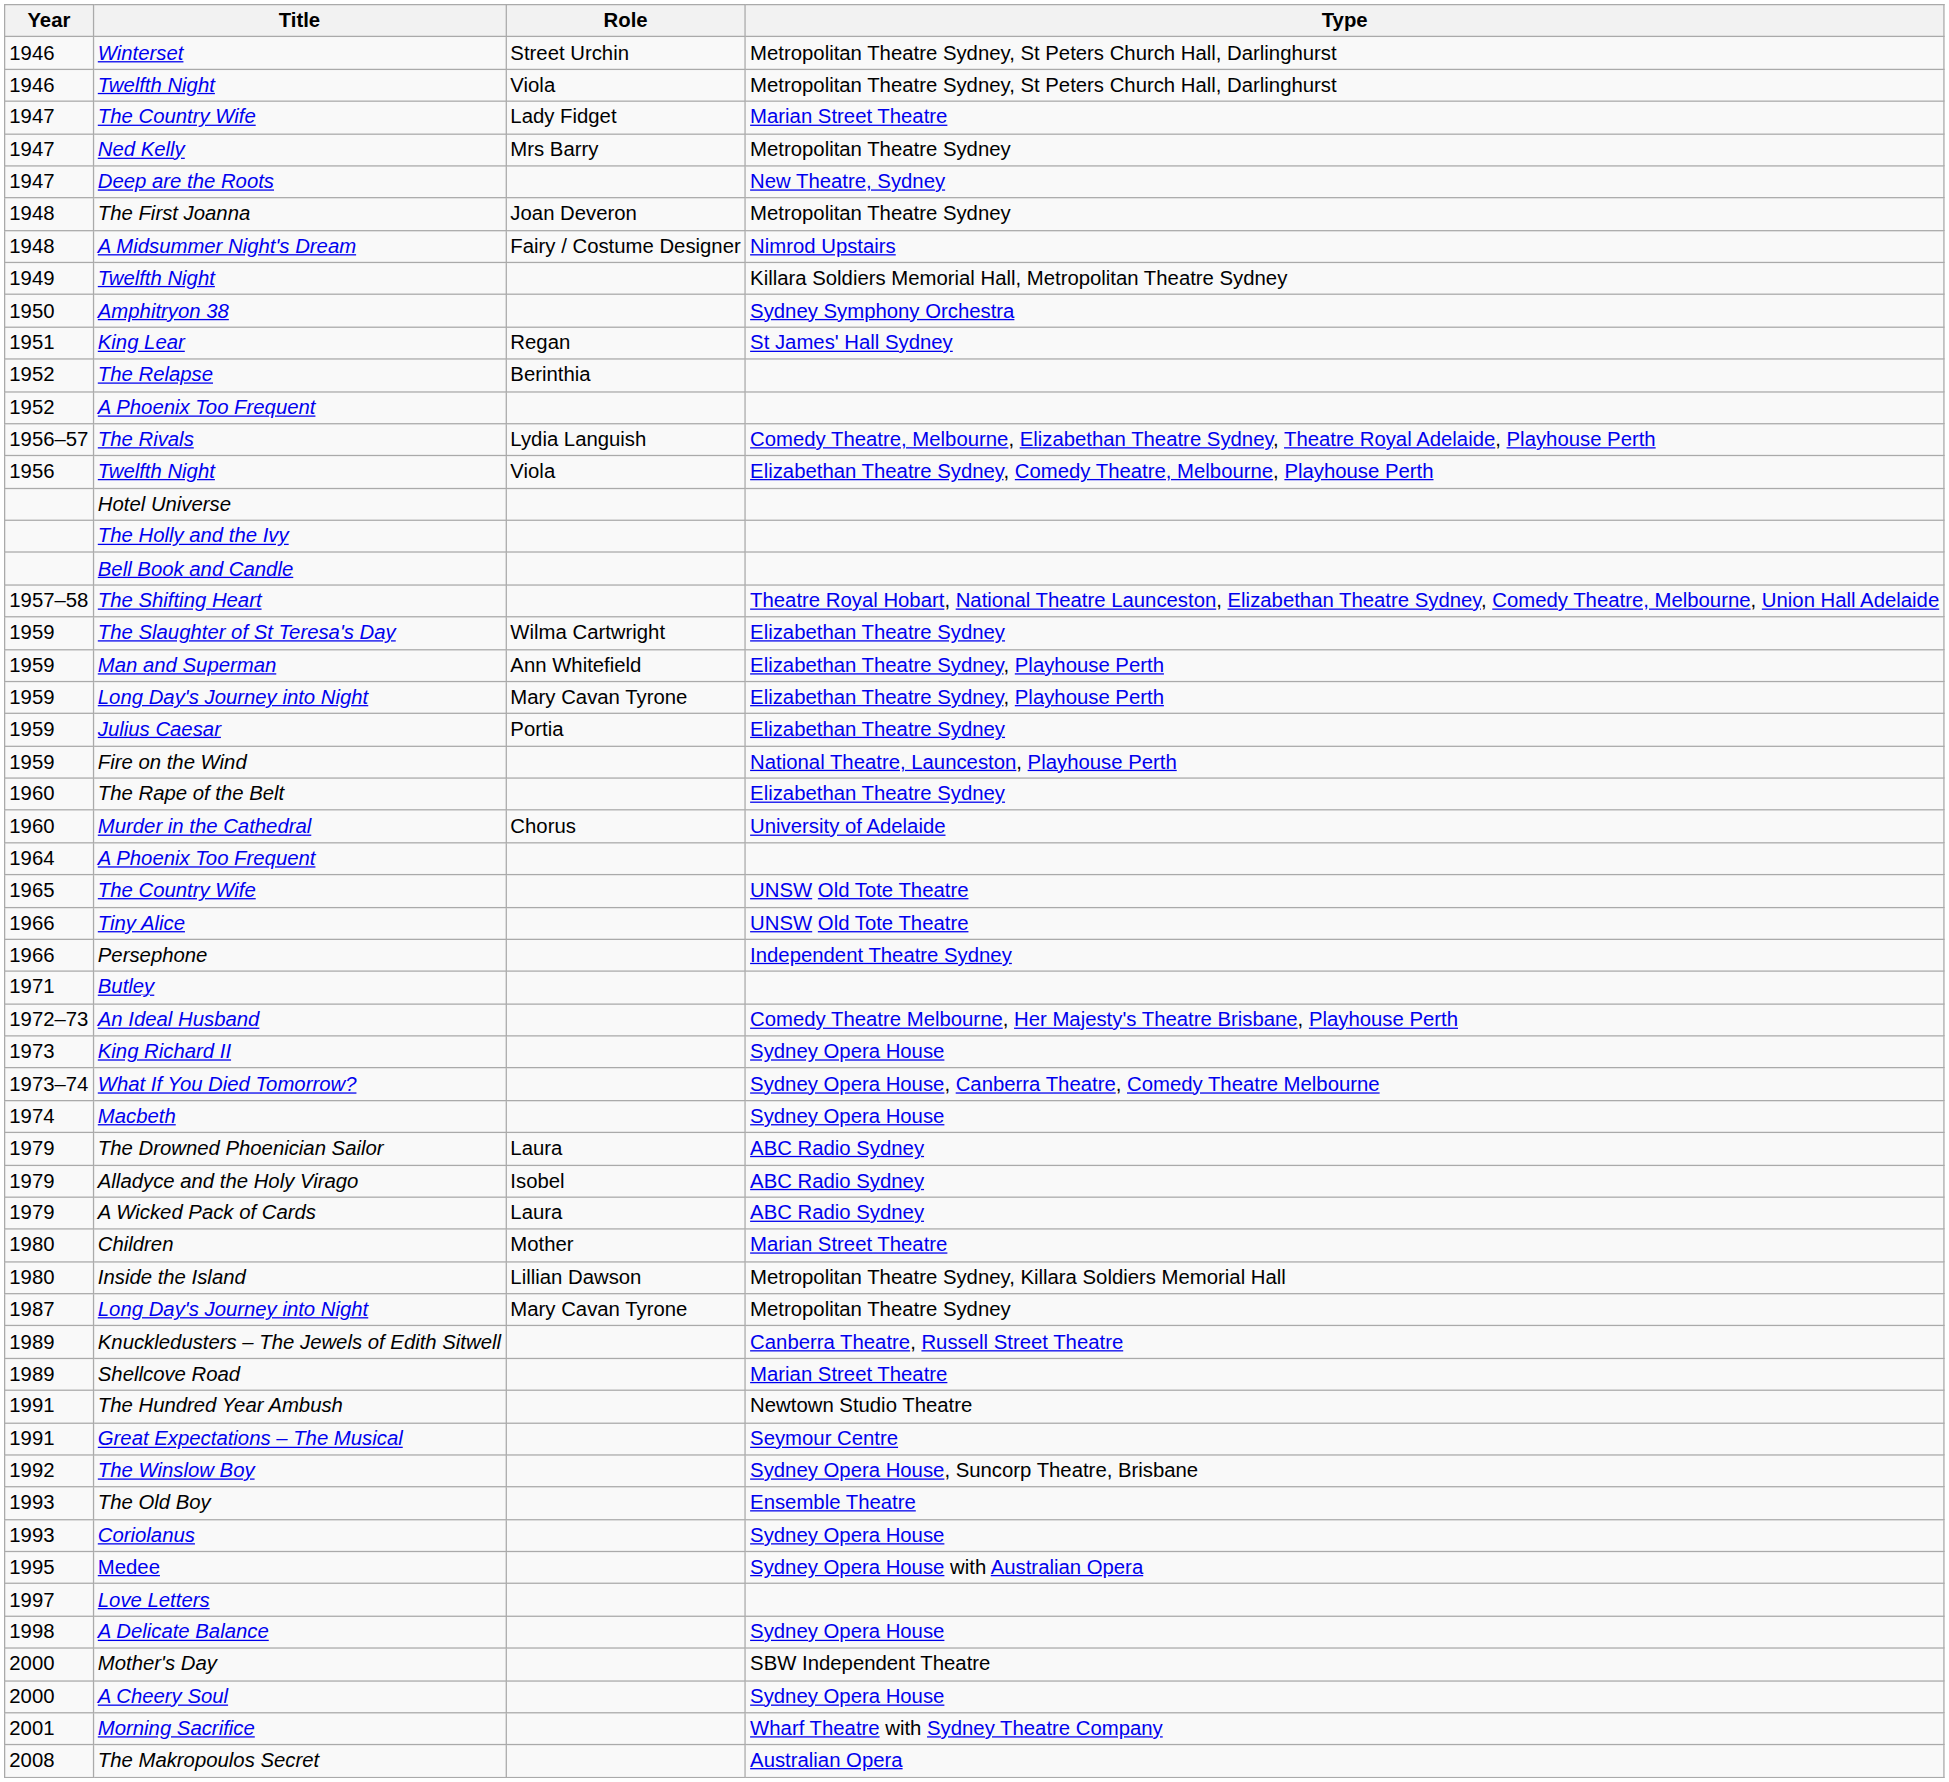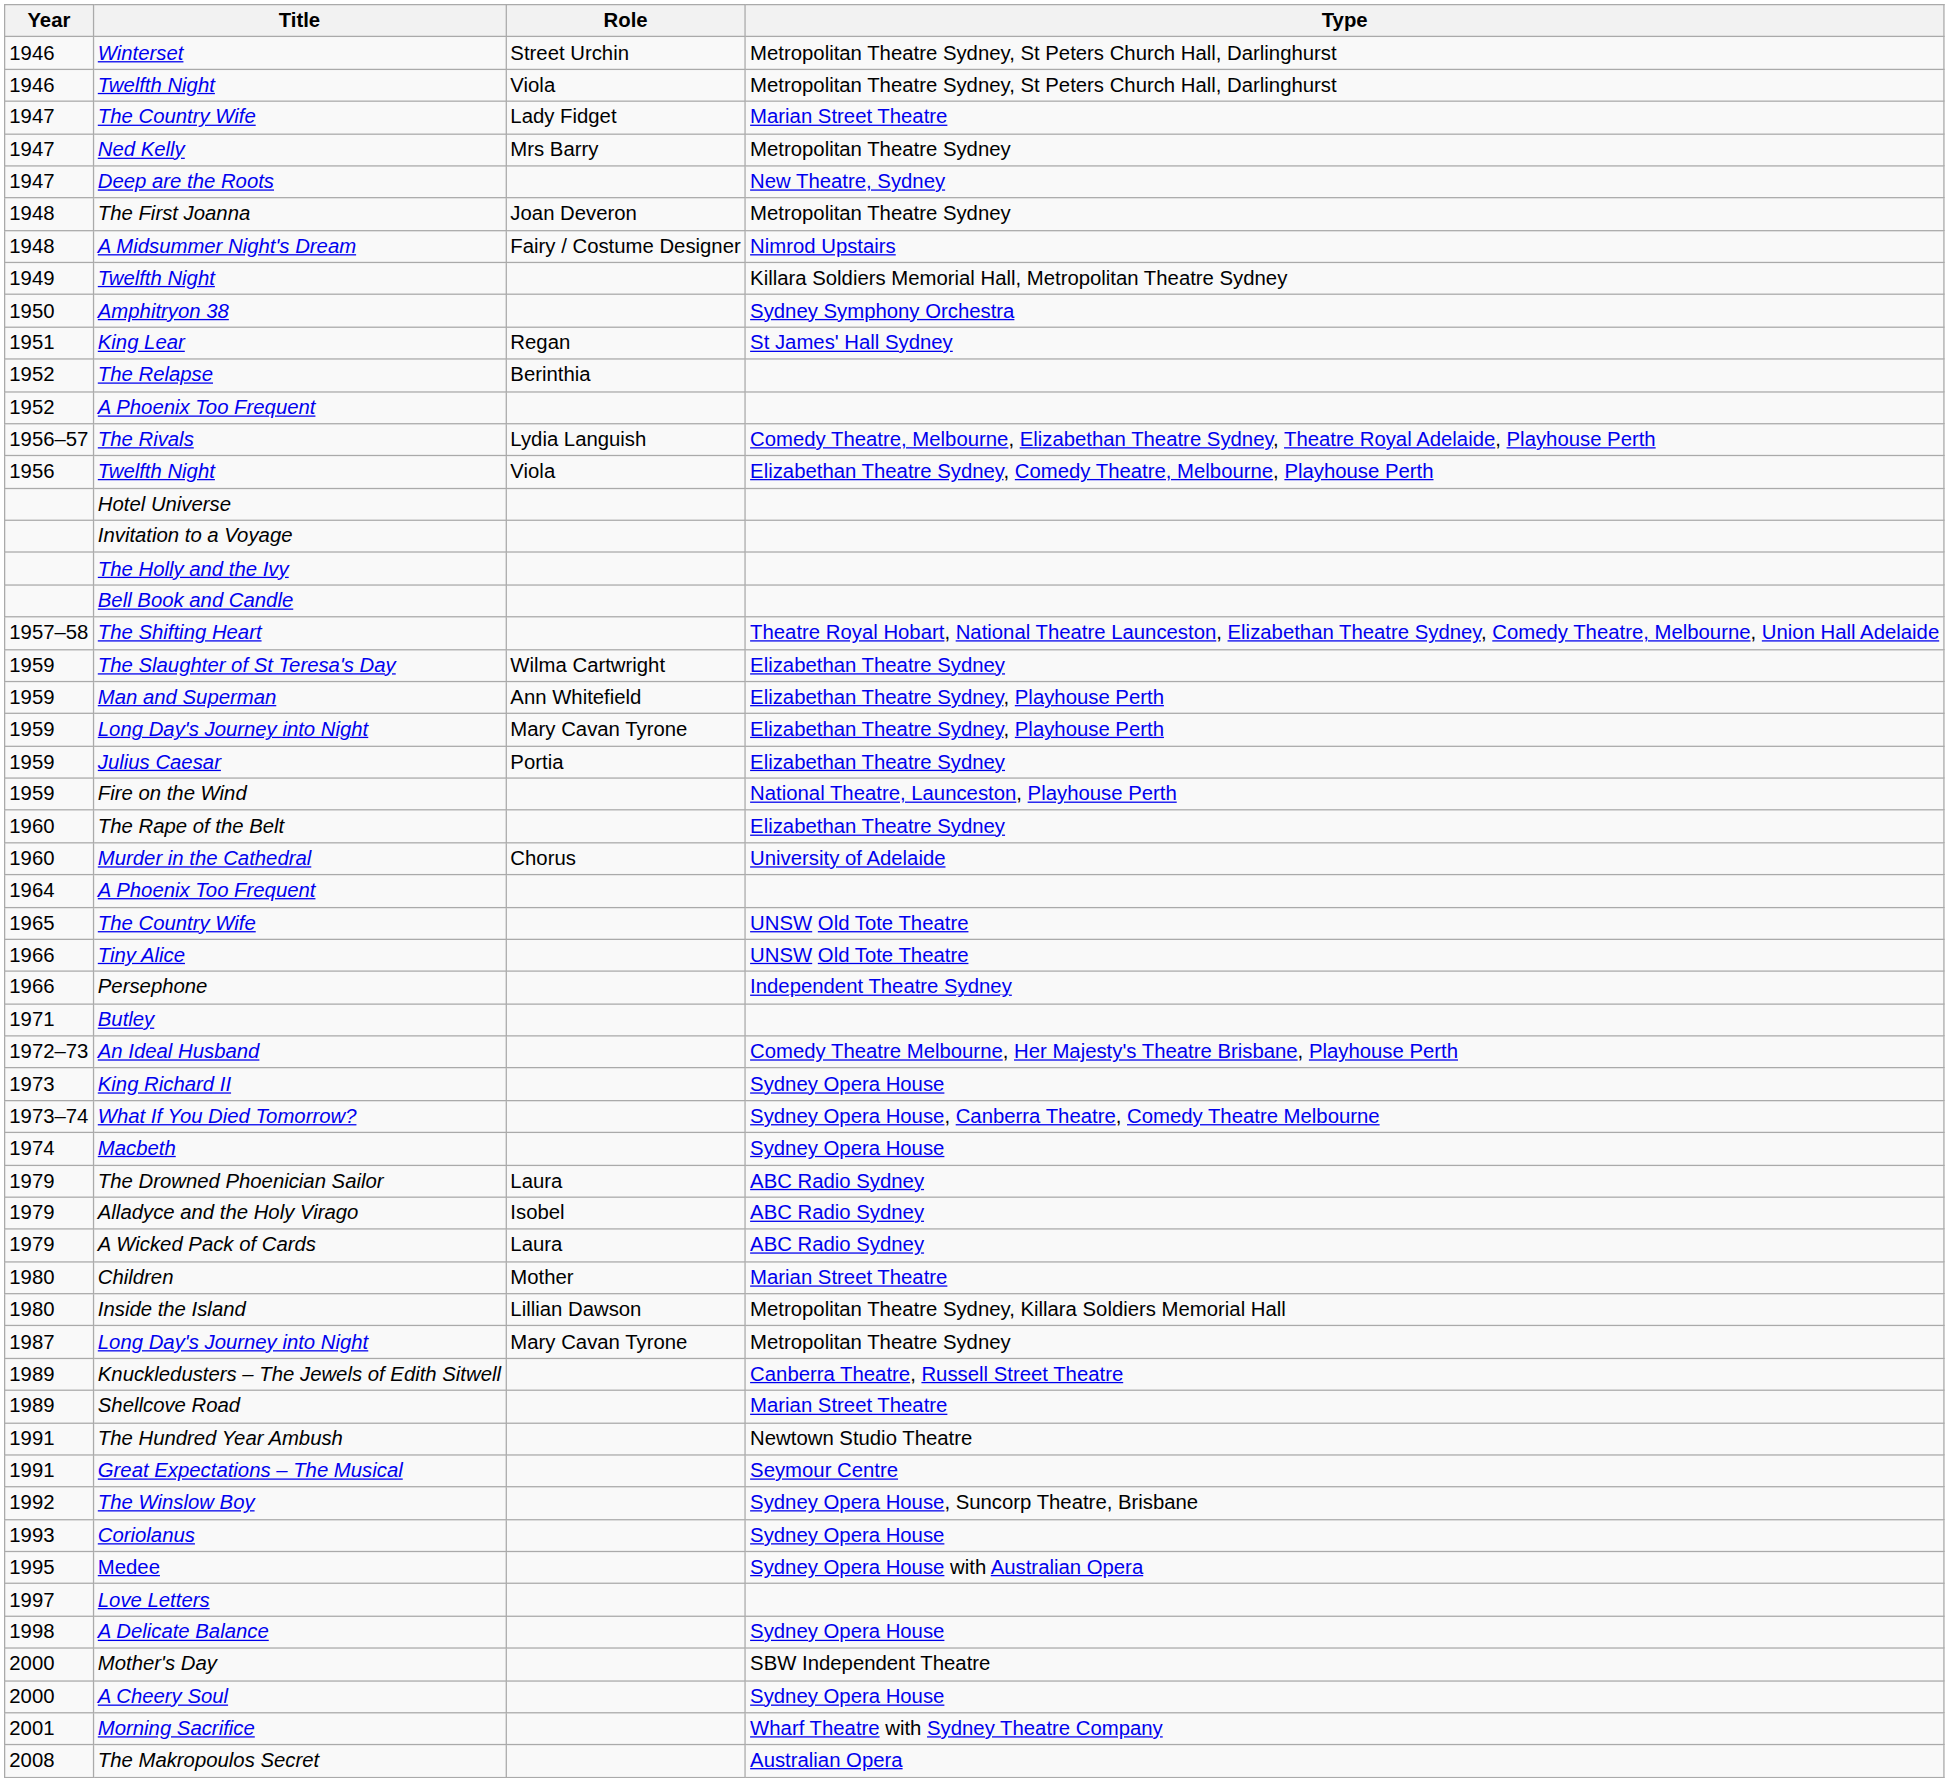+ row: Invitation to a Voyage
- row: 1993 | The Old Boy | Ensemble Theatre
